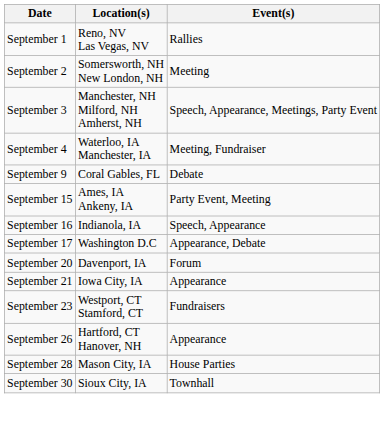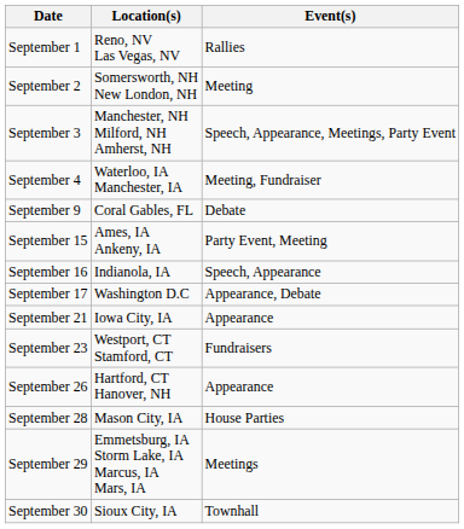- row: September 20 | Davenport, IA | Forum
+ row: September 29 | Emmetsburg, IA Storm Lake, IA Marcus, IA Mars, IA | Meetings
